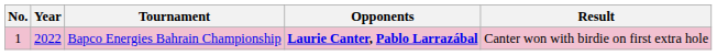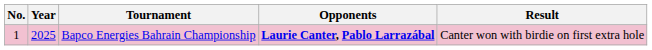Bapco Energies Bahrain Championship | Year: 2022 -> 2025
